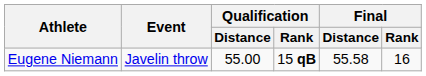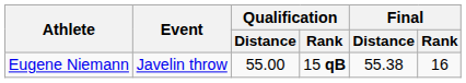Eugene Niemann | Final / Distance: 55.58 -> 55.38
